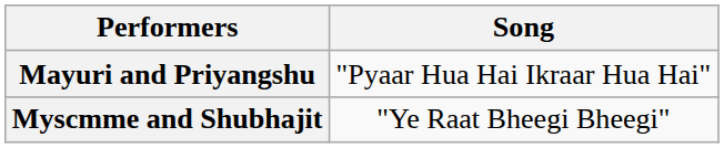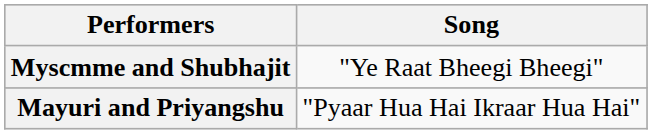rows swapped: Myscmme and Shubhajit <-> Mayuri and Priyangshu
